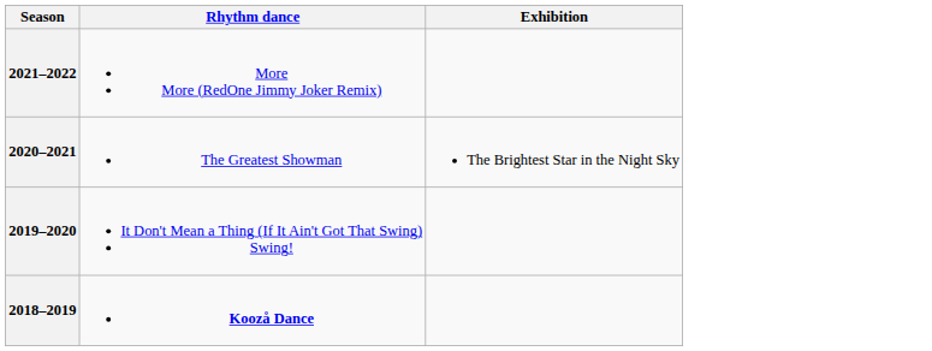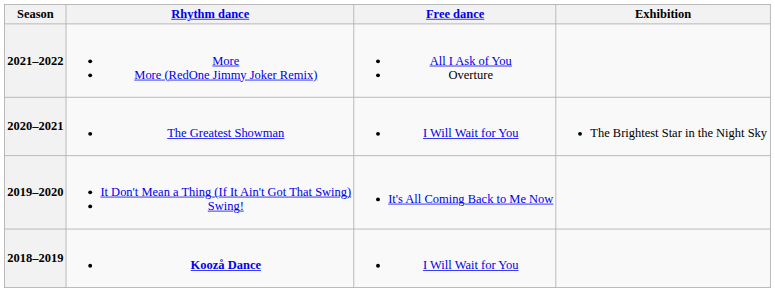+ column: Free dance | All I Ask of You Overture | I Will Wait for You | It's All Coming Back to Me Now | I Will Wait for You
